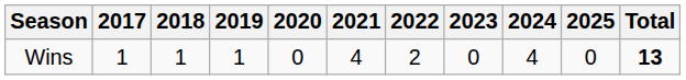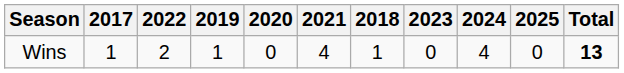columns swapped: 2018 <-> 2022
